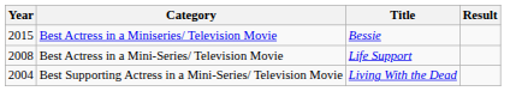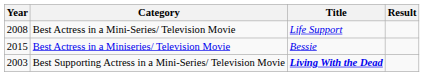rows swapped: Best Actress in a Miniseries/ Television Movie <-> Best Actress in a Mini-Series/ Television Movie
Best Supporting Actress in a Mini-Series/ Television Movie | Year: 2004 -> 2003
Best Supporting Actress in a Mini-Series/ Television Movie | Title: normal -> bold
